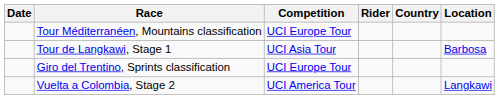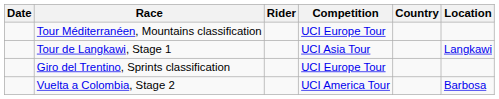columns swapped: Competition <-> Rider
Tour de Langkawi, Stage 1 | Location: Barbosa -> Langkawi
Vuelta a Colombia, Stage 2 | Location: Langkawi -> Barbosa
